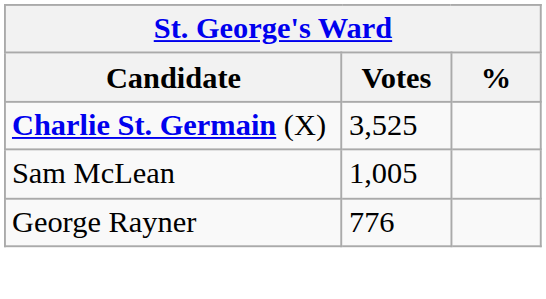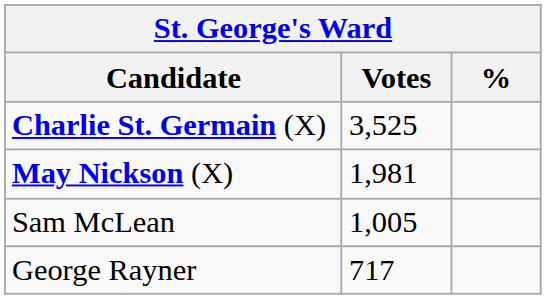+ row: May Nickson (X) | 1,981
George Rayner | Votes: 776 -> 717
